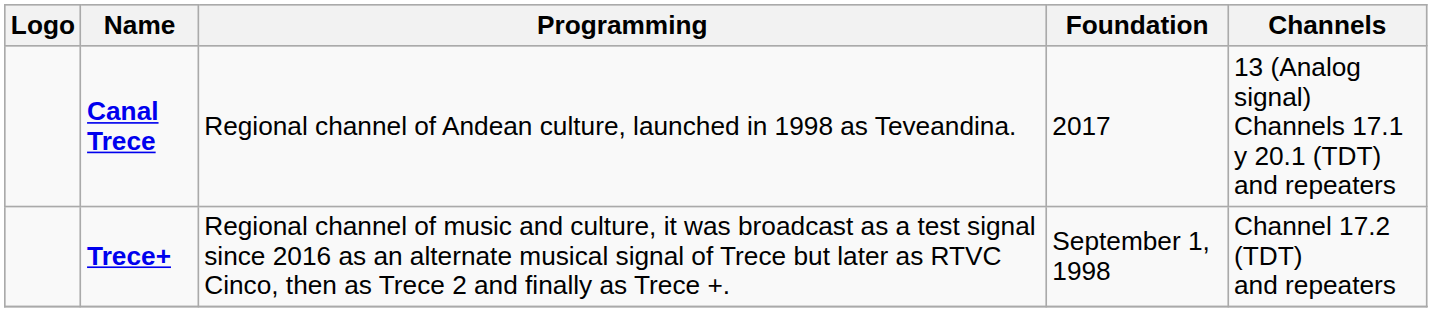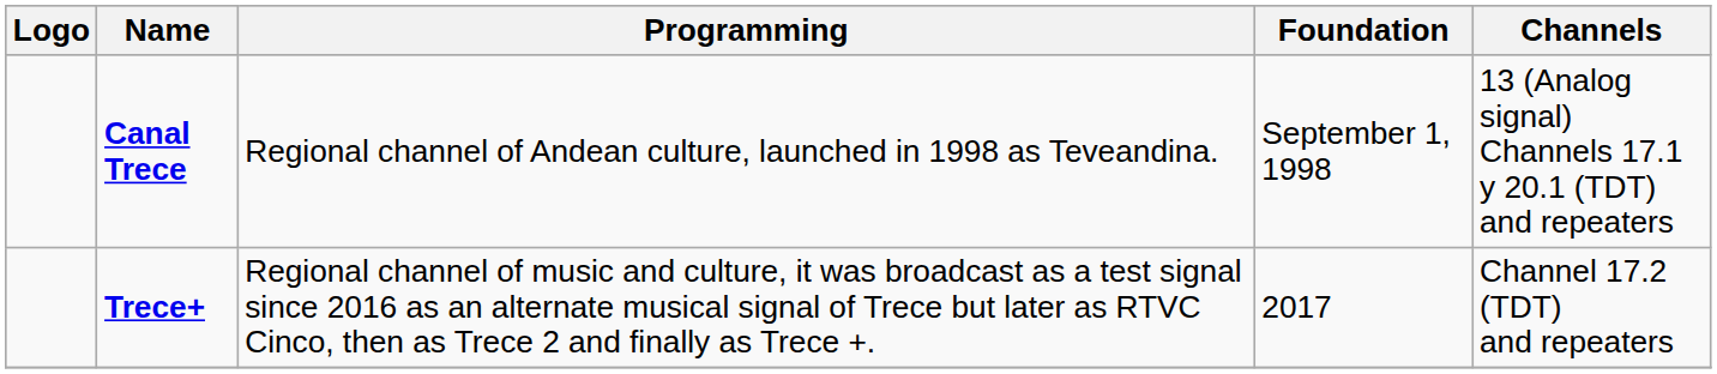Canal Trece | Foundation: 2017 -> September 1, 1998
Trece+ | Foundation: September 1, 1998 -> 2017
